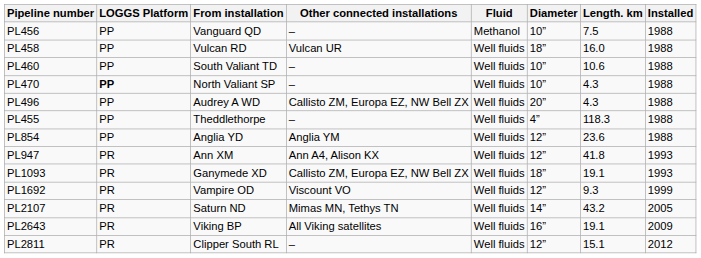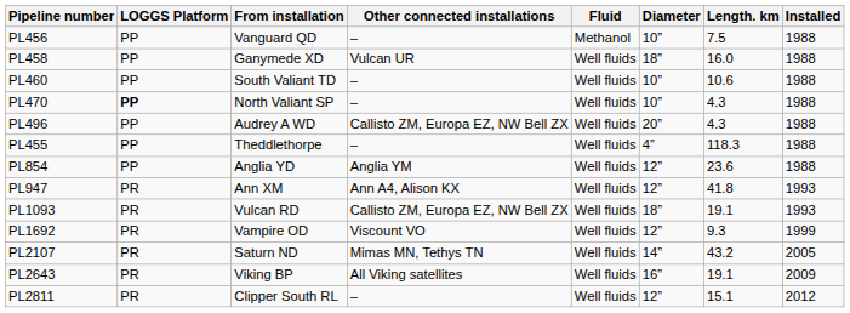PL458 | From installation: Vulcan RD -> Ganymede XD
PL1093 | From installation: Ganymede XD -> Vulcan RD
